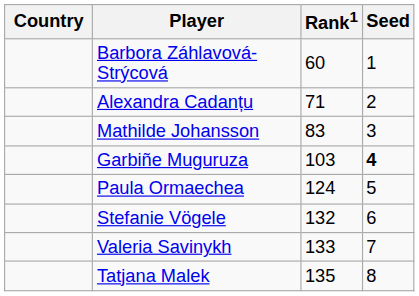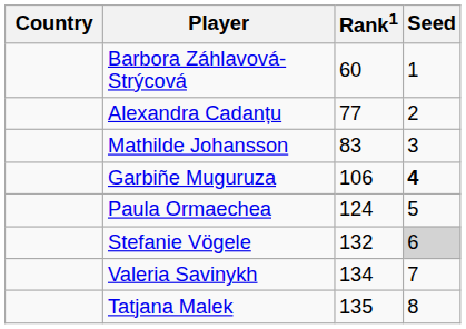Alexandra Cadanțu | Rank1: 71 -> 77
Garbiñe Muguruza | Rank1: 103 -> 106
Stefanie Vögele | Seed: no background -> lightgrey background
Valeria Savinykh | Rank1: 133 -> 134
